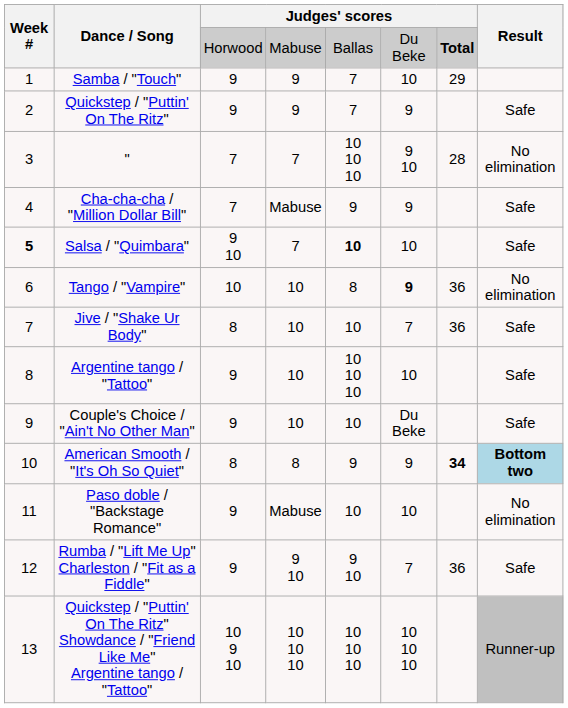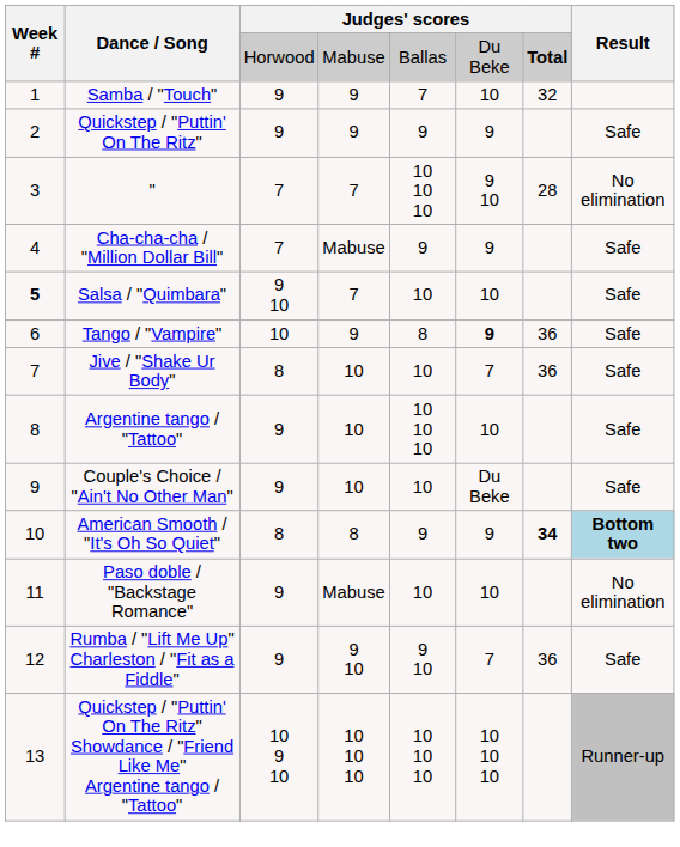Samba / "Touch" | column 7: 29 -> 32
Quickstep / "Puttin' On The Ritz" | column 5: 7 -> 9
Salsa / "Quimbara" | column 5: bold -> normal
Tango / "Vampire" | column 4: 10 -> 9
Tango / "Vampire" | Result: No elimination -> Safe
